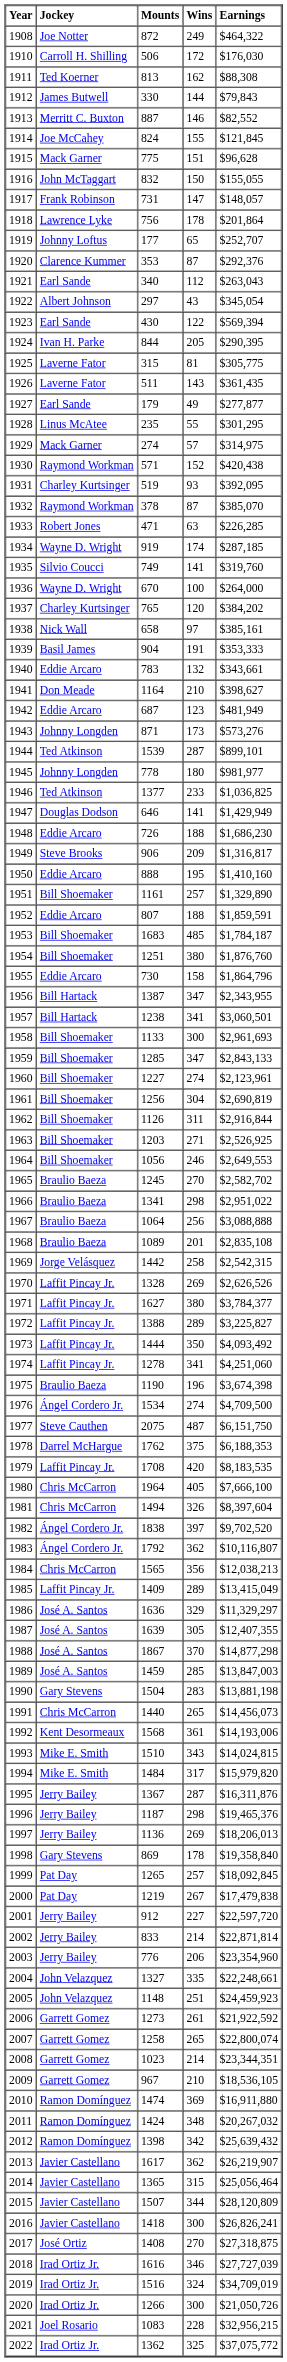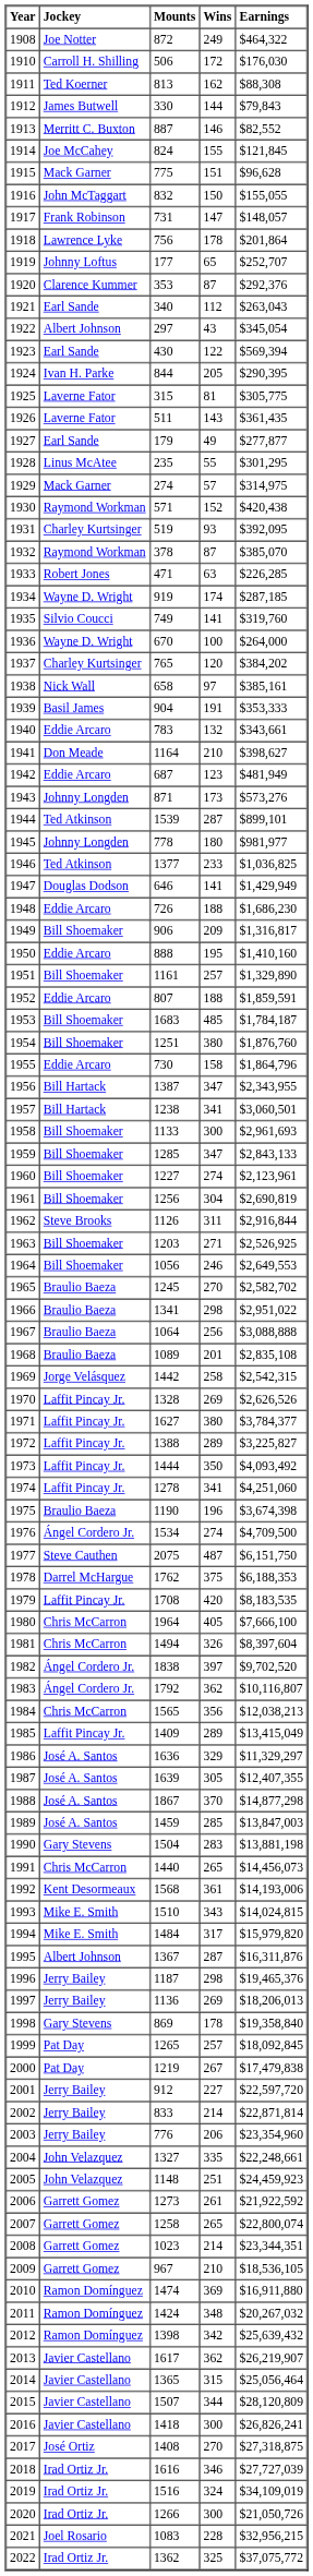1949 | Jockey: Steve Brooks -> Bill Shoemaker
1962 | Jockey: Bill Shoemaker -> Steve Brooks
1995 | Jockey: Jerry Bailey -> Albert Johnson
2019 | Earnings: $34,709,019 -> $34,109,019
